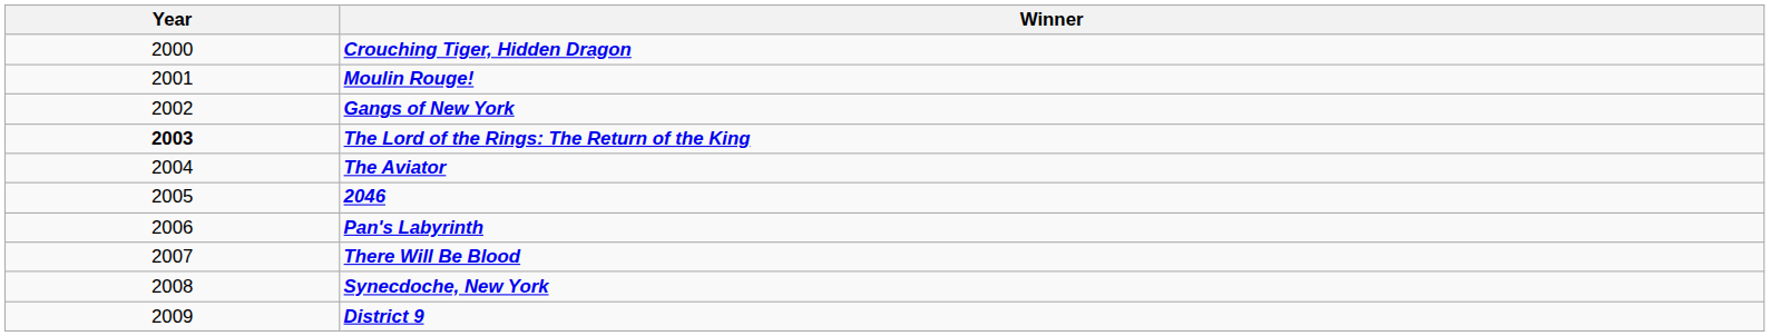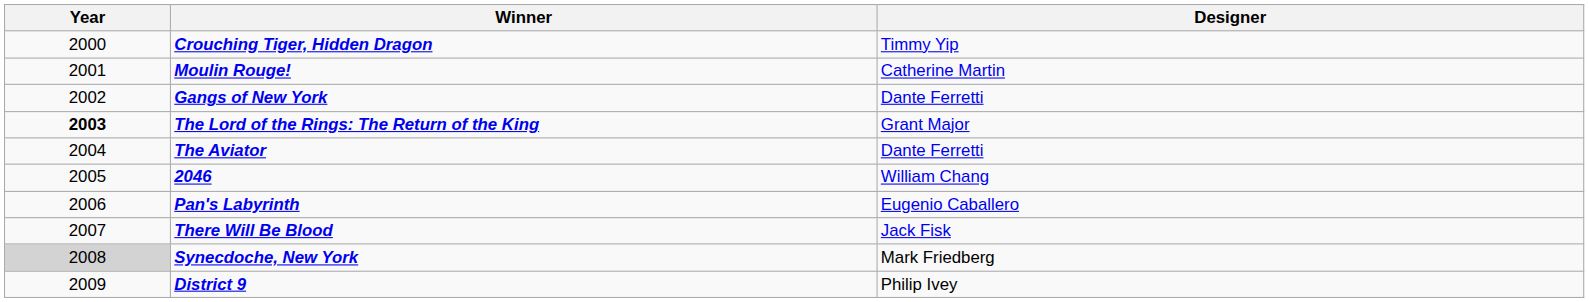+ column: Designer | Timmy Yip | Catherine Martin | Dante Ferretti | Grant Major | Dante Ferretti | William Chang | Eugenio Caballero | Jack Fisk | Mark Friedberg | Philip Ivey
Synecdoche, New York | Year: no background -> lightgrey background
